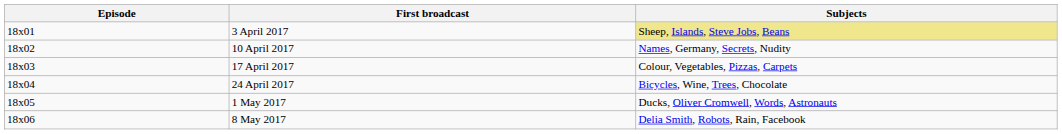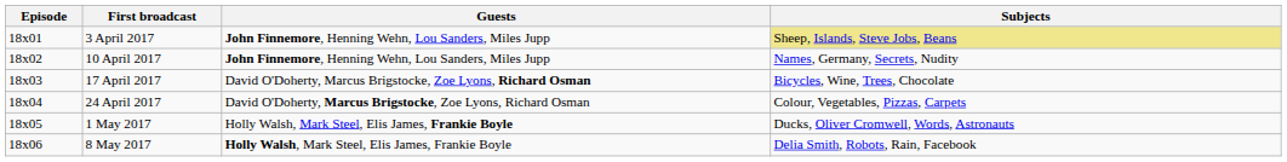+ column: Guests | John Finnemore, Henning Wehn, Lou Sanders, Miles Jupp | John Finnemore, Henning Wehn, Lou Sanders, Miles Jupp | David O'Doherty, Marcus Brigstocke, Zoe Lyons, Richard Osman | David O'Doherty, Marcus Brigstocke, Zoe Lyons, Richard Osman | Holly Walsh, Mark Steel, Elis James, Frankie Boyle | Holly Walsh, Mark Steel, Elis James, Frankie Boyle
17 April 2017 | Subjects: Colour, Vegetables, Pizzas, Carpets -> Bicycles, Wine, Trees, Chocolate
24 April 2017 | Subjects: Bicycles, Wine, Trees, Chocolate -> Colour, Vegetables, Pizzas, Carpets
